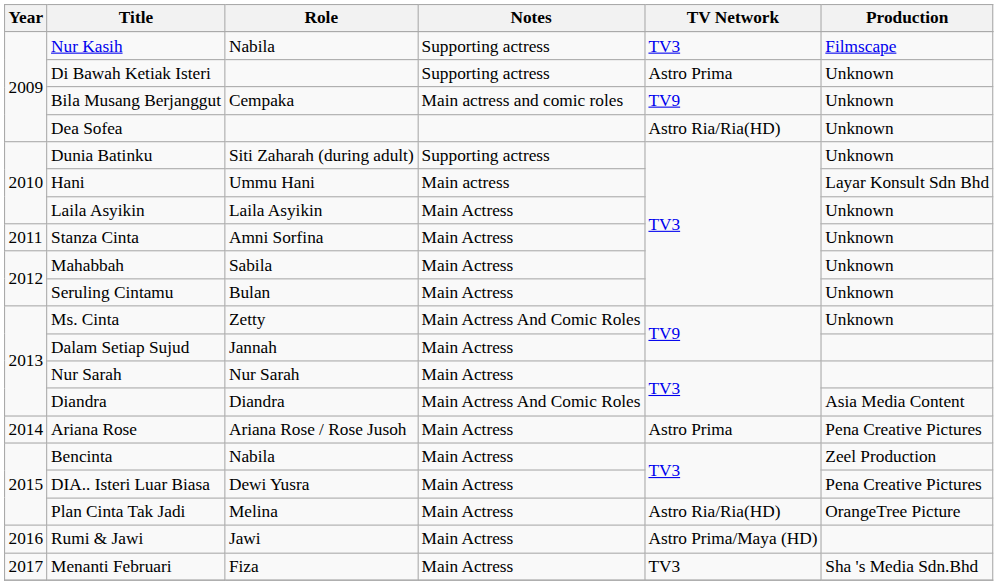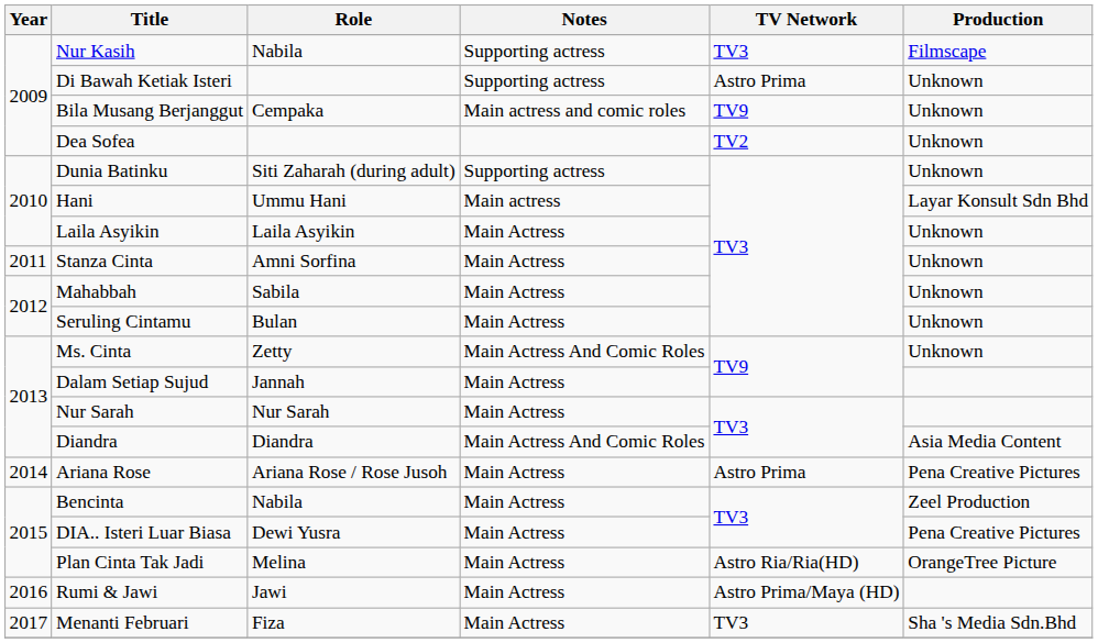Dea Sofea | TV Network: Astro Ria/Ria(HD) -> TV2
